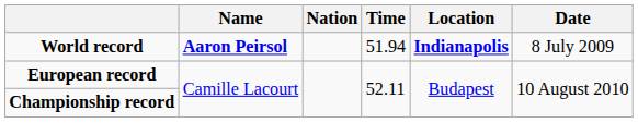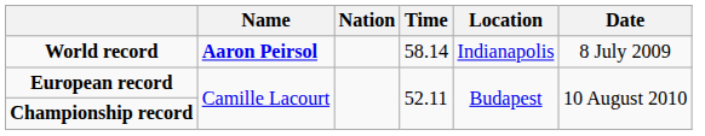World record | Time: 51.94 -> 58.14
World record | Location: bold -> normal
